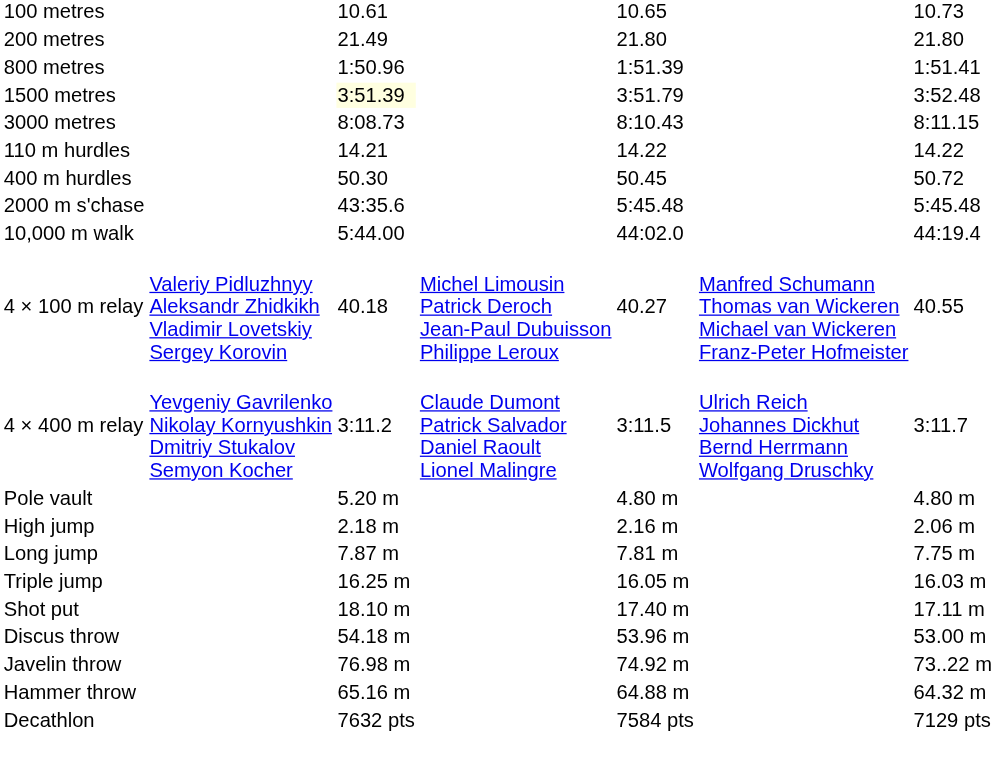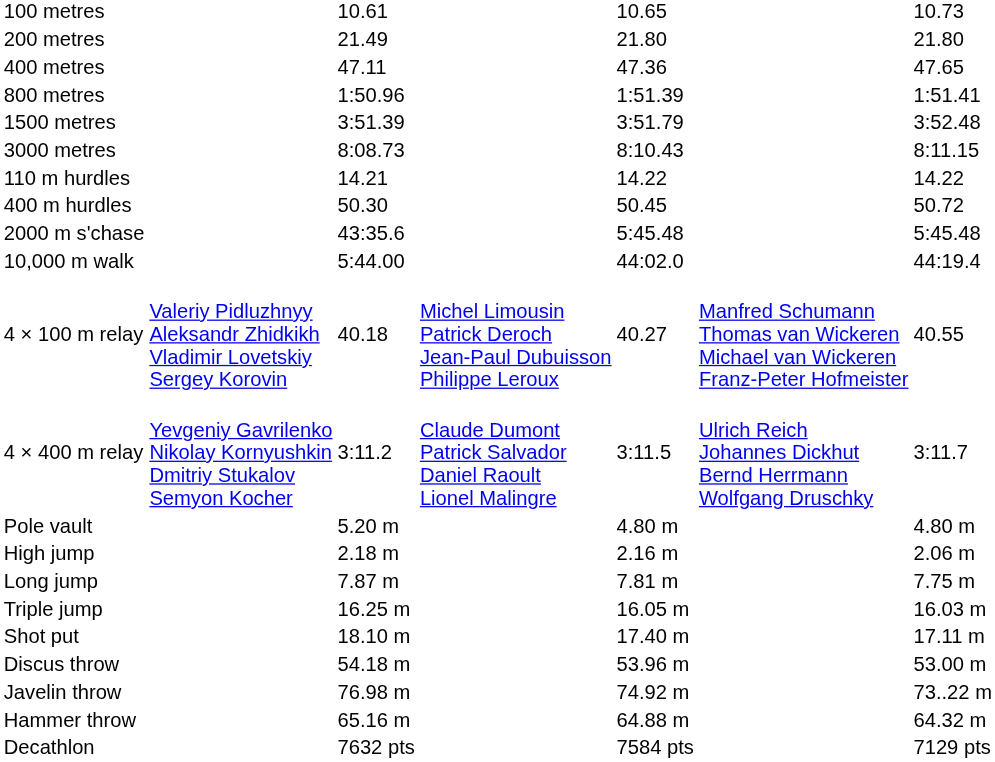+ row: 400 metres | 47.11 | 47.36 | 47.65
1500 metres | column 3: lightyellow background -> no background
